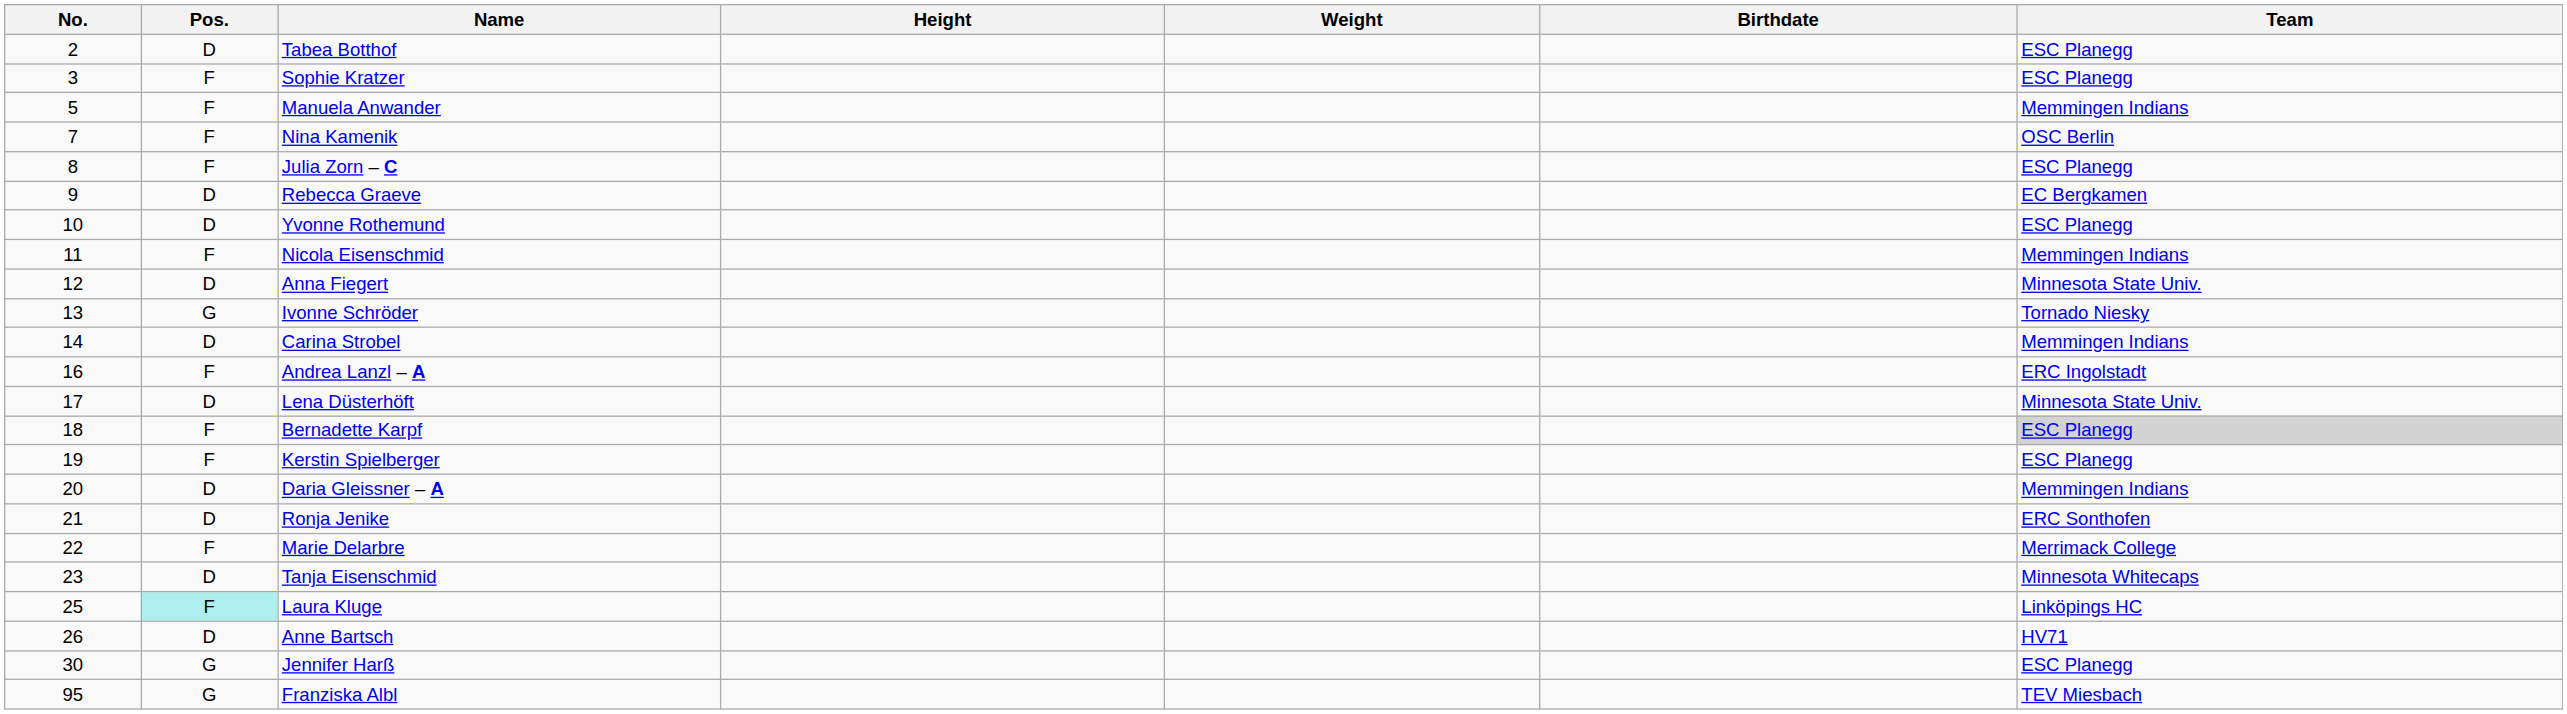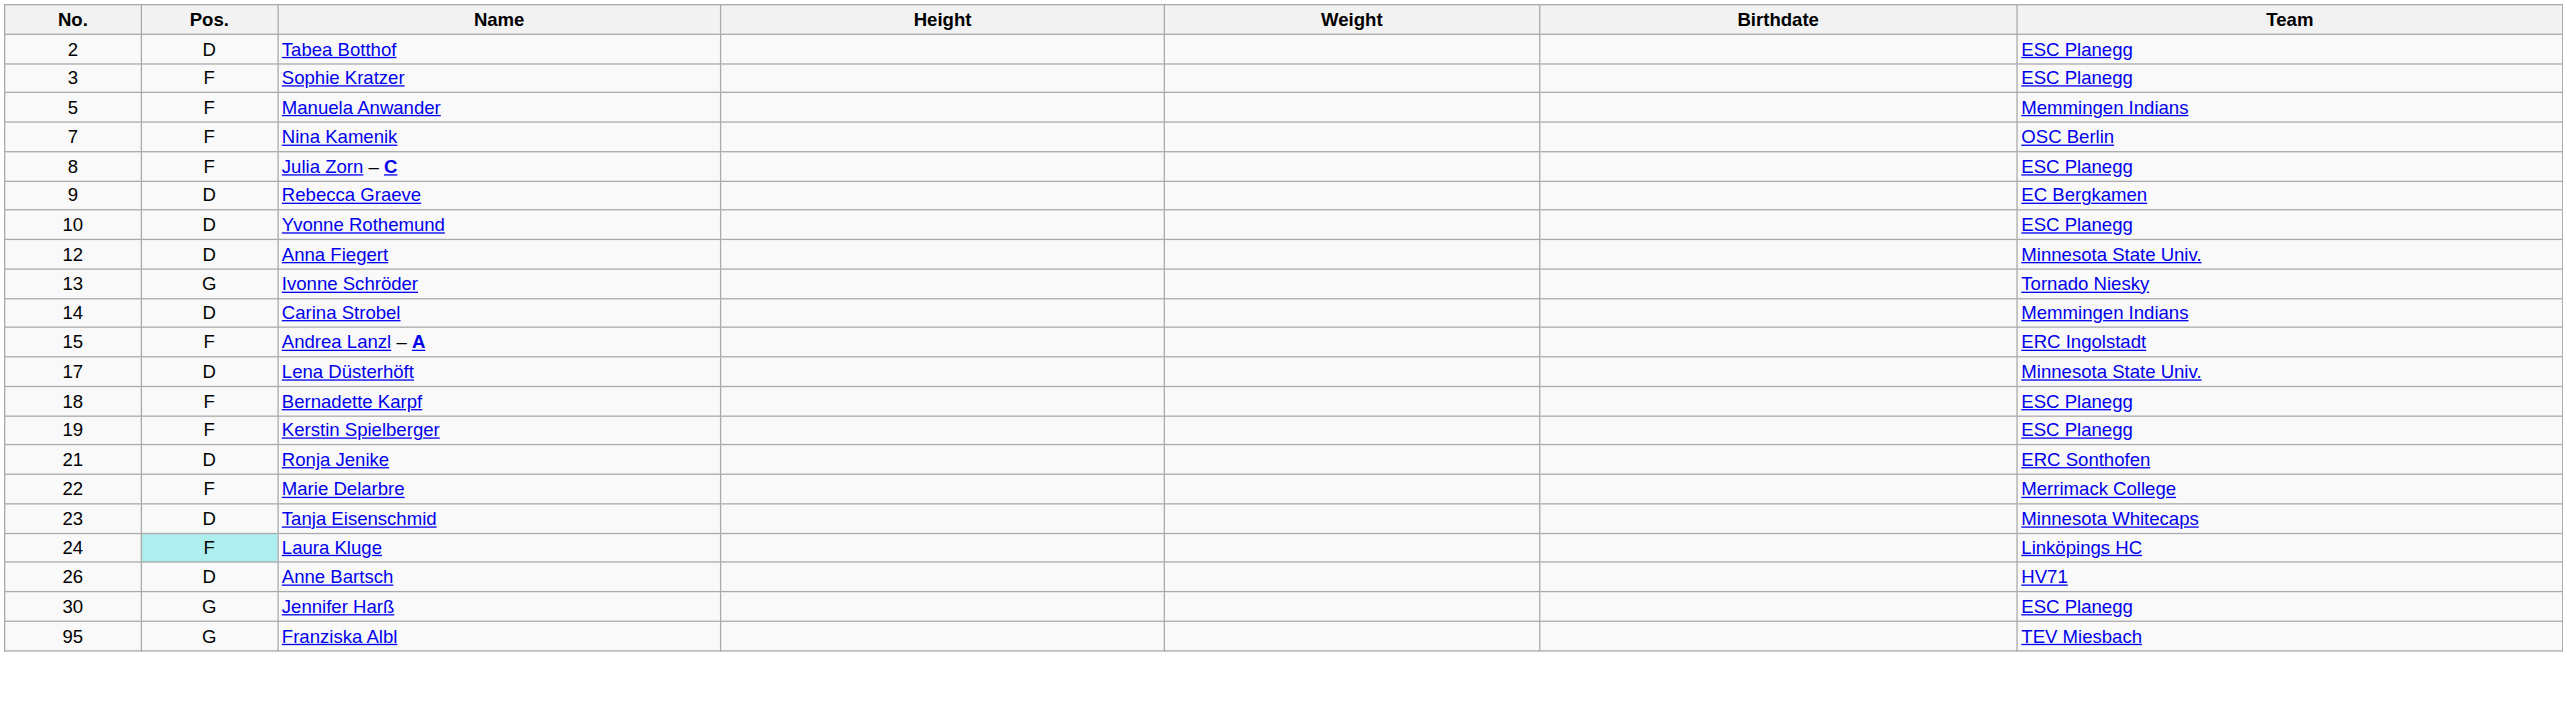- row: 11 | F | Nicola Eisenschmid | Memmingen Indians
Andrea Lanzl – A | No.: 16 -> 15
Bernadette Karpf | Team: lightgrey background -> no background
- row: 20 | D | Daria Gleissner – A | Memmingen Indians
Laura Kluge | No.: 25 -> 24
